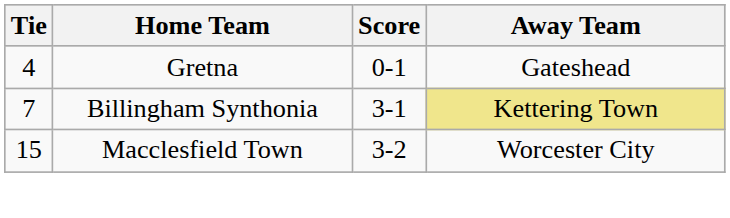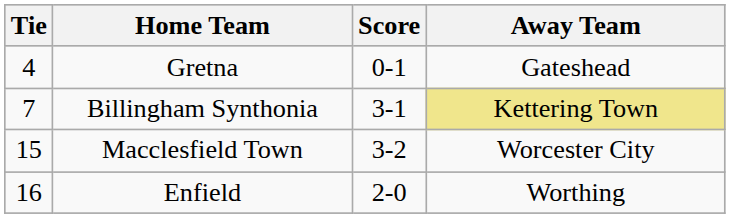+ row: 16 | Enfield | 2-0 | Worthing
